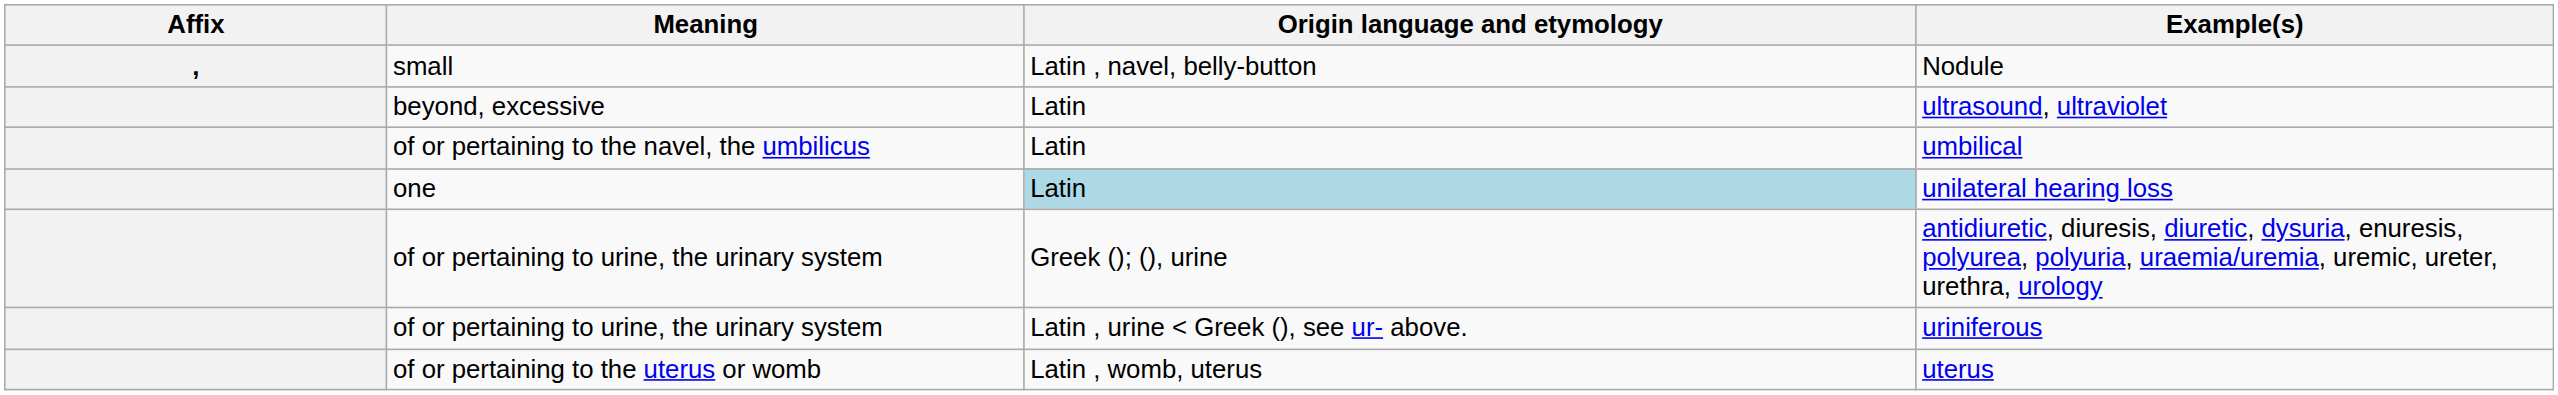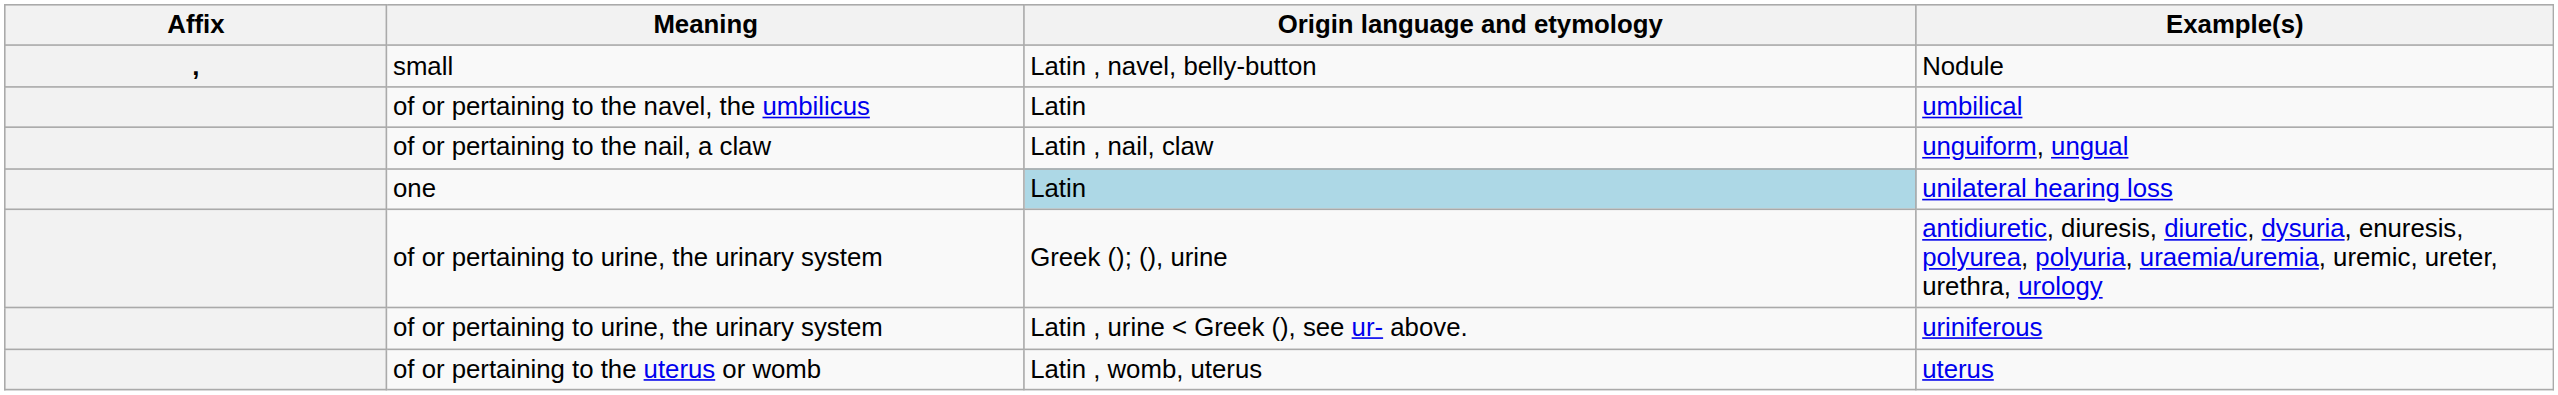- row: beyond, excessive | Latin | ultrasound, ultraviolet
+ row: of or pertaining to the nail, a claw | Latin , nail, claw | unguiform, ungual
